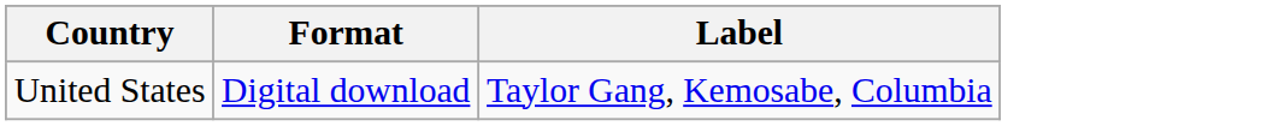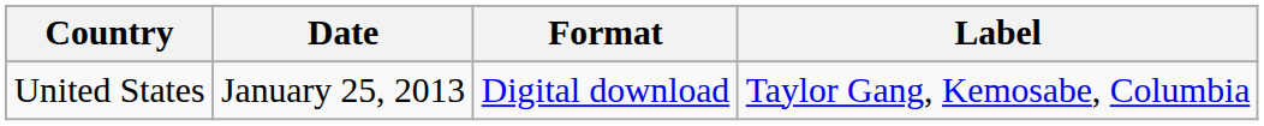+ column: Date | January 25, 2013
